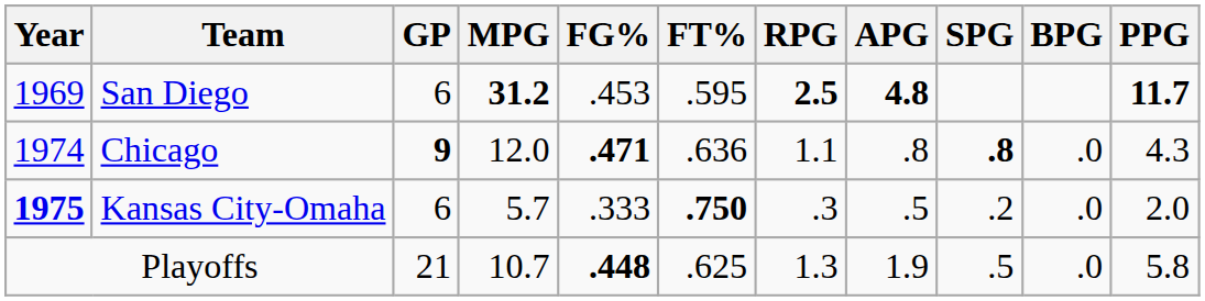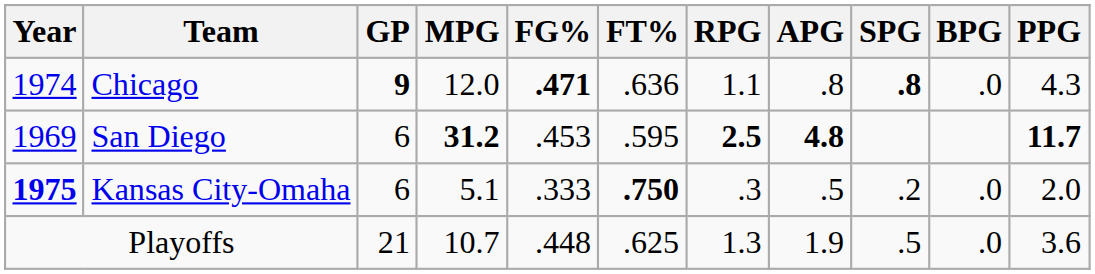rows swapped: San Diego <-> Chicago
Kansas City-Omaha | MPG: 5.7 -> 5.1
Playoffs | FG%: bold -> normal
Playoffs | PPG: 5.8 -> 3.6
